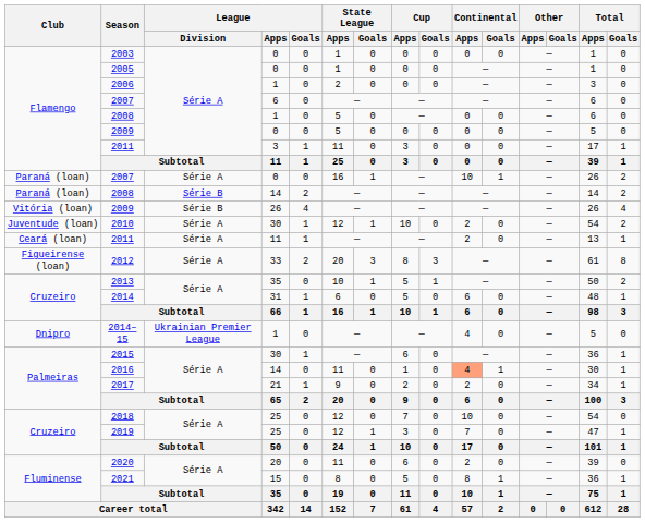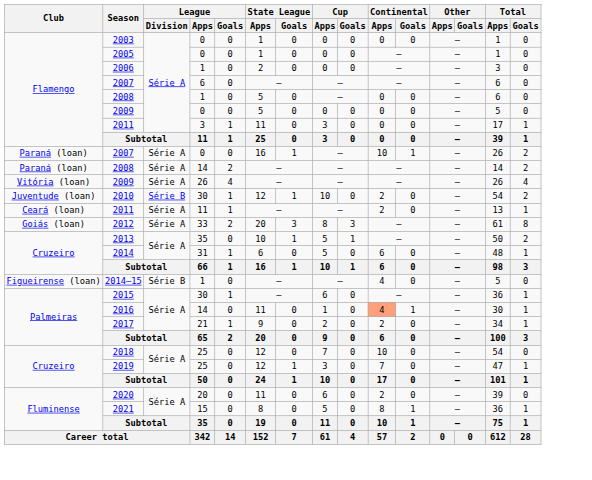2008 / 14 | League / Division: Série B -> Série A
2009 / 26 | League / Division: Série B -> Série A
2010 | League / Division: Série A -> Série B
2012 | Club: Figueirense (loan) -> Goiás (loan)
2014–15 | Club: Dnipro -> Figueirense (loan)
2014–15 | League / Division: Ukrainian Premier League -> Série B
